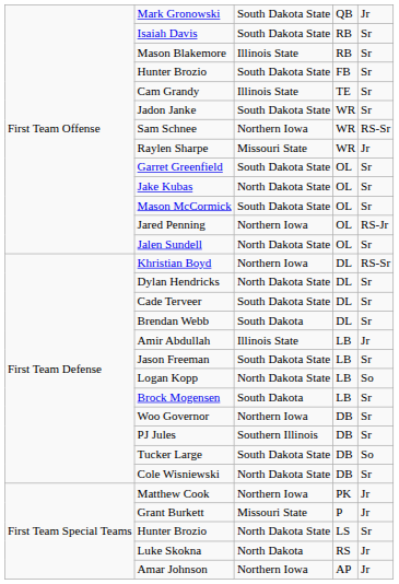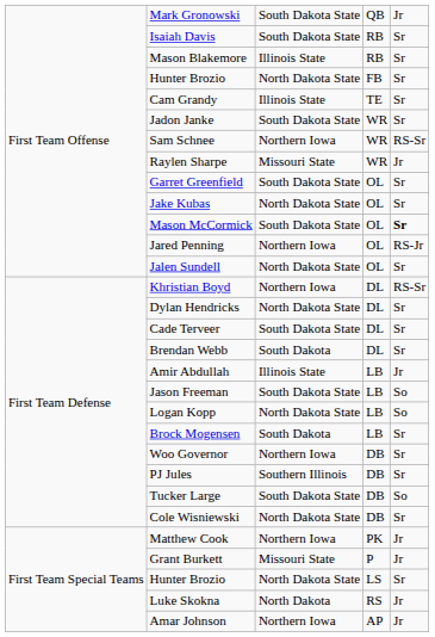Hunter Brozio / FB | column 3: South Dakota State -> North Dakota State
Mason McCormick | column 5: normal -> bold
Jason Freeman | column 5: Sr -> So
